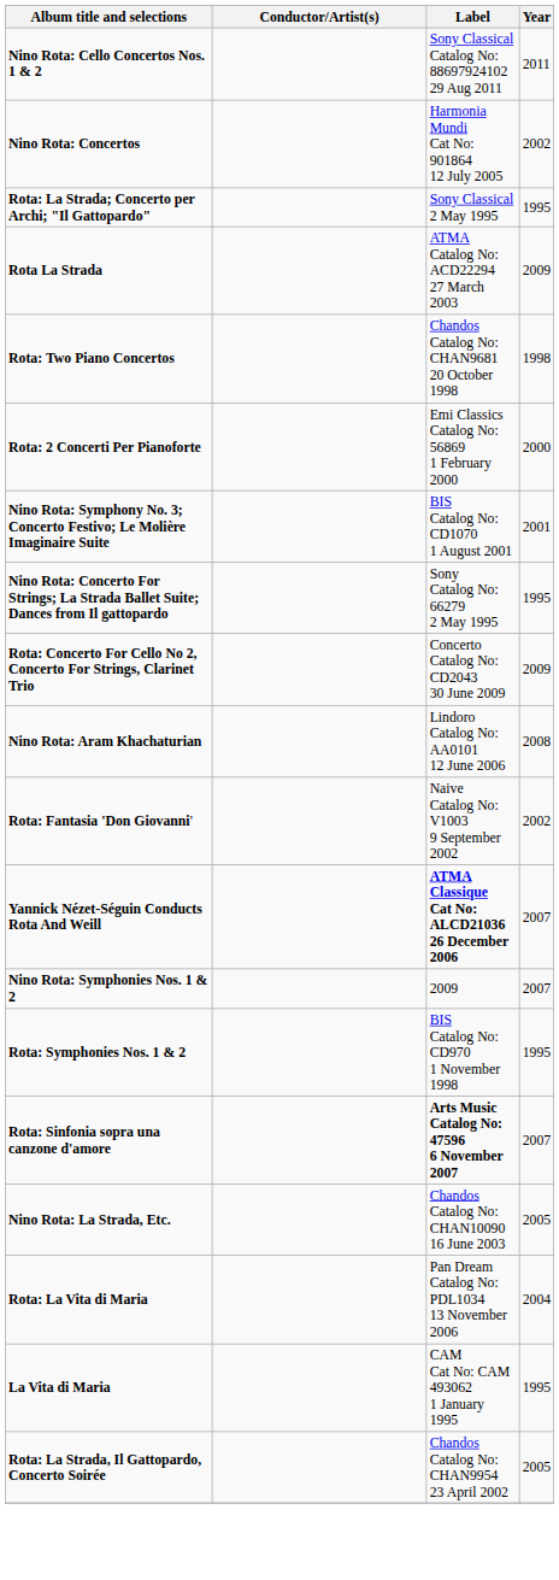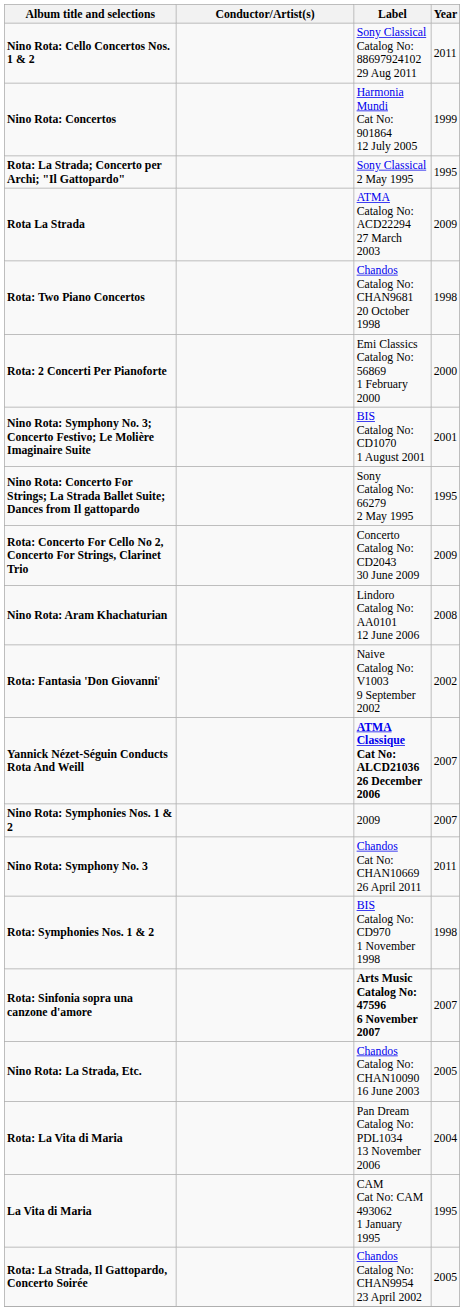Nino Rota: Concertos | Year: 2002 -> 1999
+ row: Nino Rota: Symphony No. 3 | Chandos Cat No: CHAN10669 26 April 2011 | 2011
Rota: Symphonies Nos. 1 & 2 | Year: 1995 -> 1998
